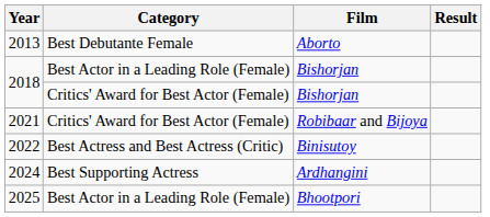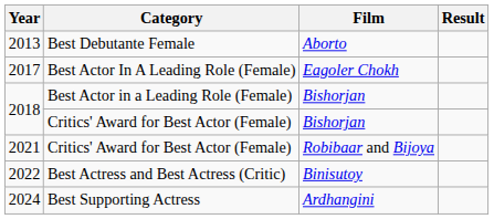+ row: 2017 | Best Actor In A Leading Role (Female) | Eagoler Chokh
- row: 2025 | Best Actor in a Leading Role (Female) | Bhootpori
